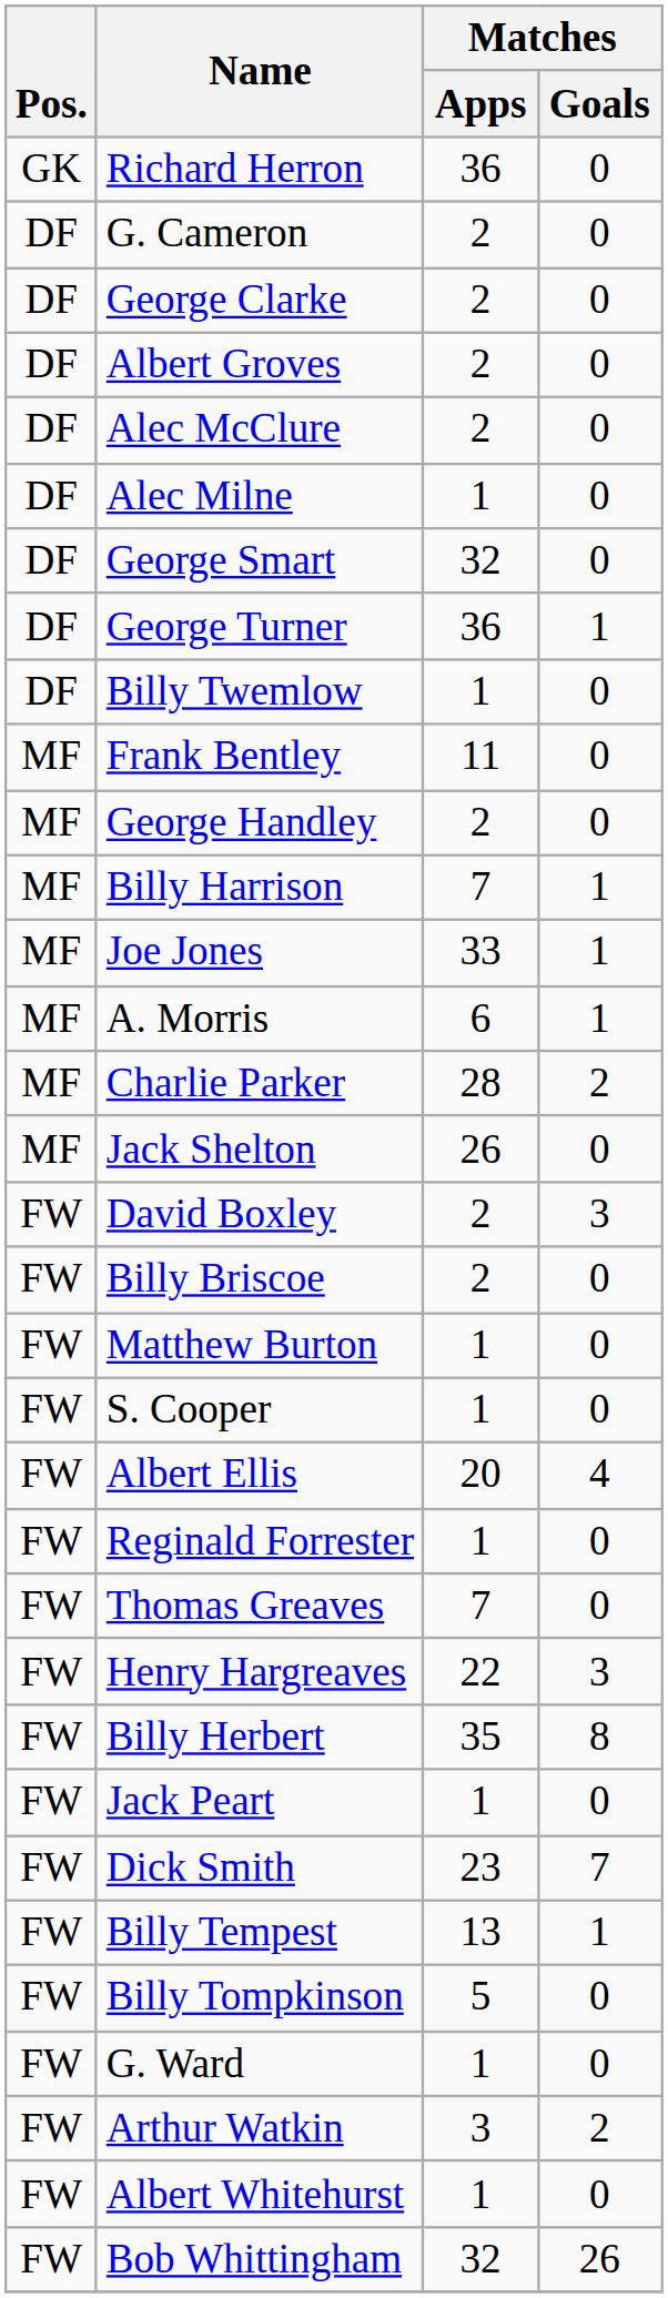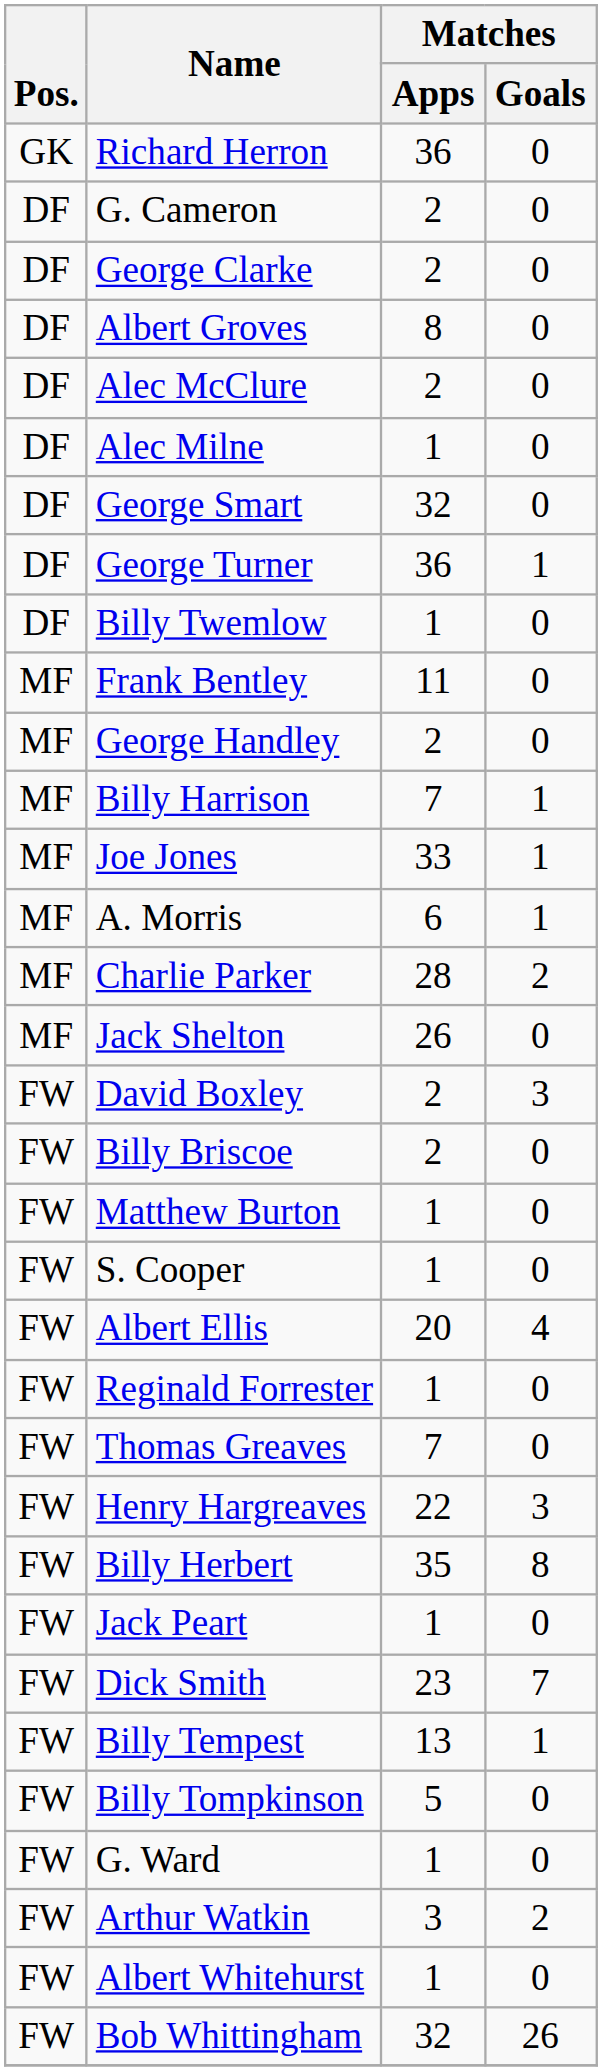Albert Groves | Matches / Apps: 2 -> 8
